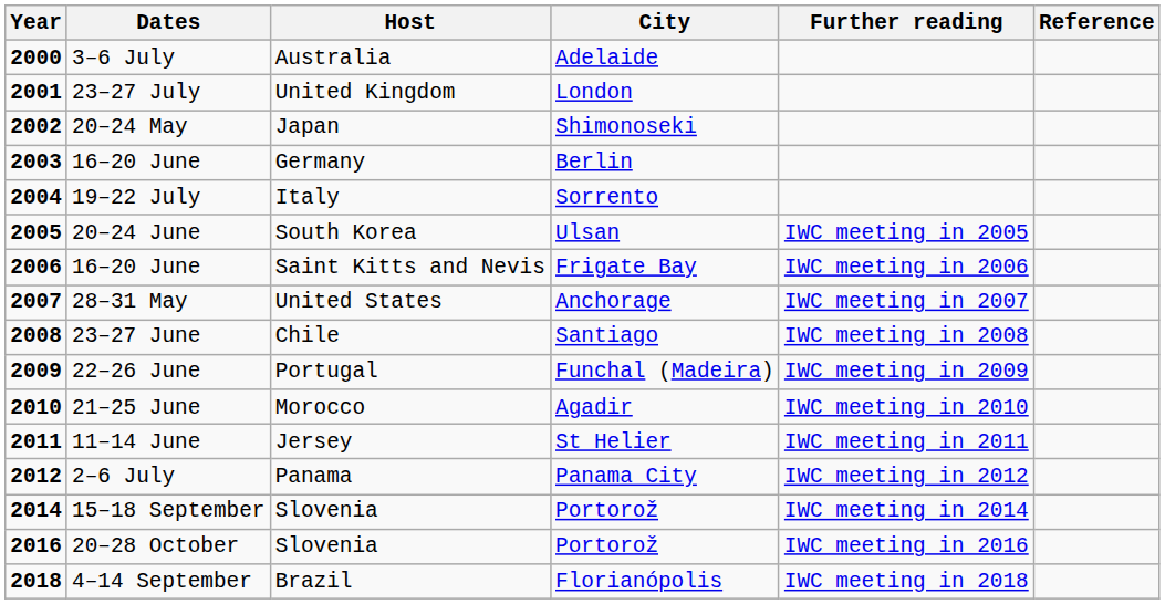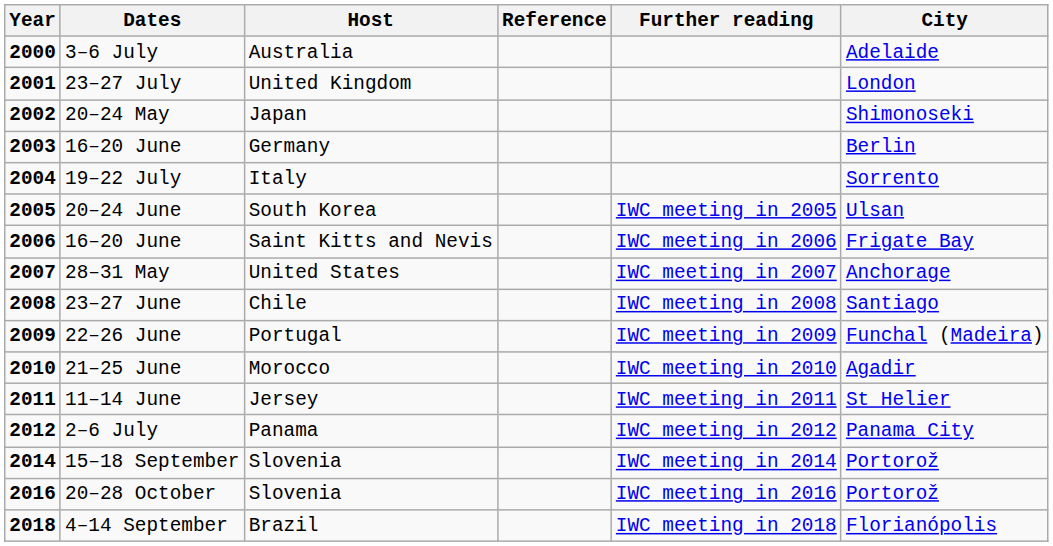columns swapped: City <-> Reference
